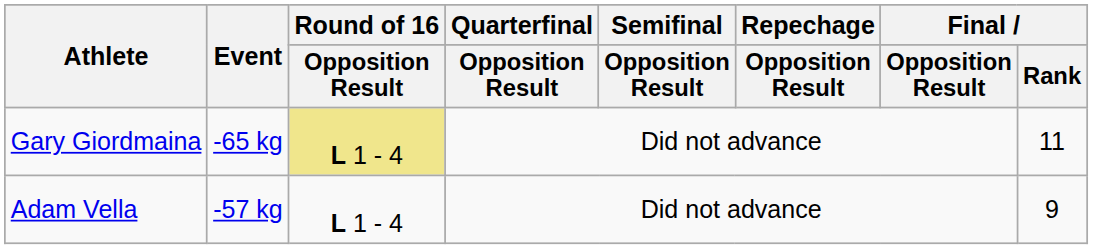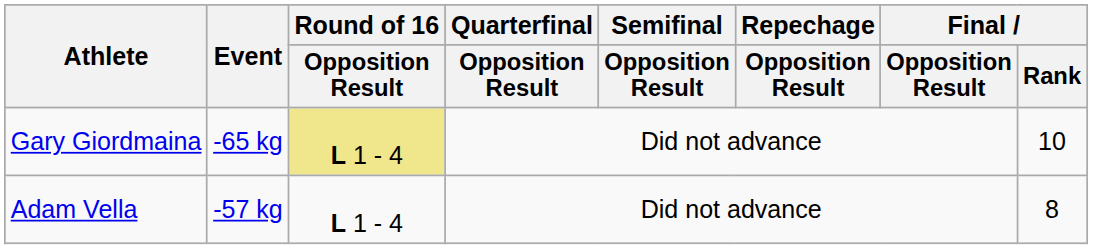Gary Giordmaina | Final / Rank: 11 -> 10
Adam Vella | Final / Rank: 9 -> 8
